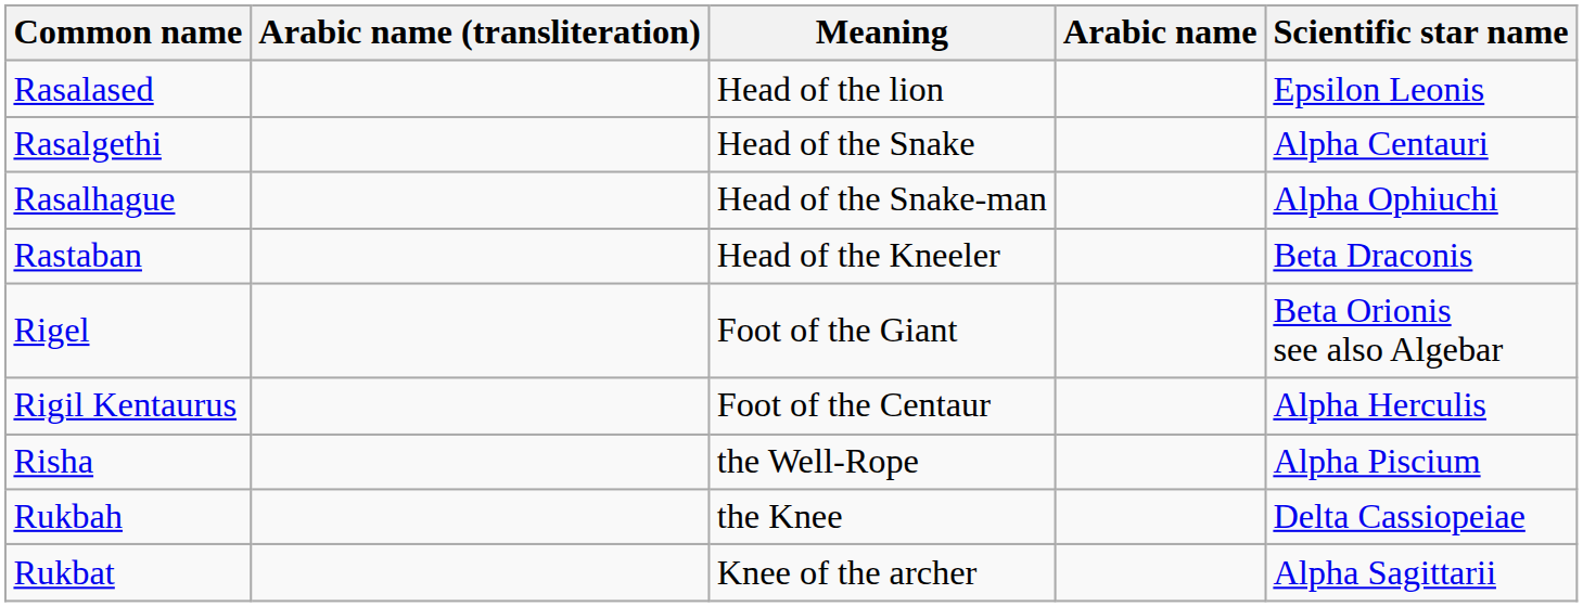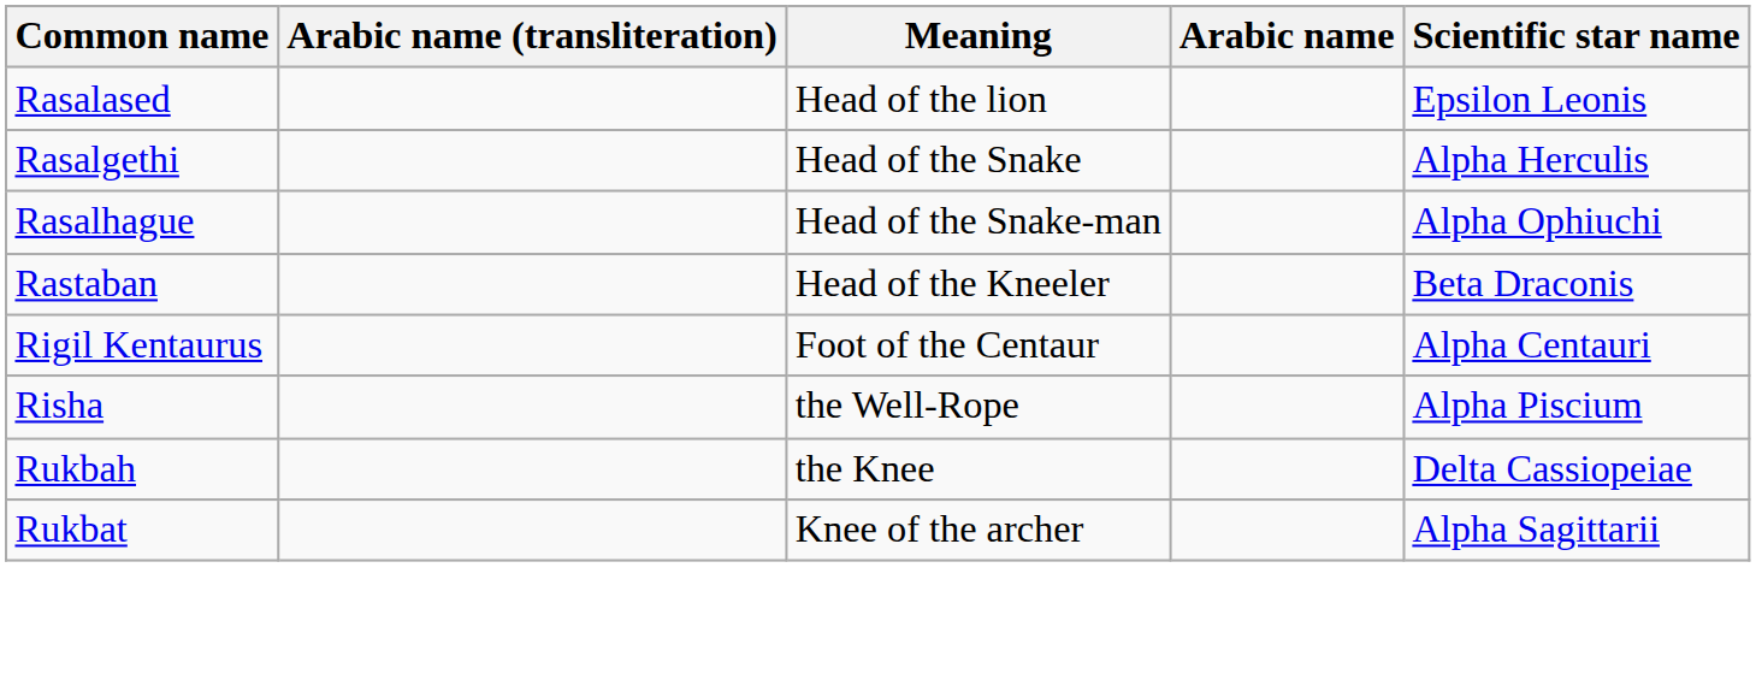Rasalgethi | Scientific star name: Alpha Centauri -> Alpha Herculis
- row: Rigel | Foot of the Giant | Beta Orionis see also Algebar
Rigil Kentaurus | Scientific star name: Alpha Herculis -> Alpha Centauri
